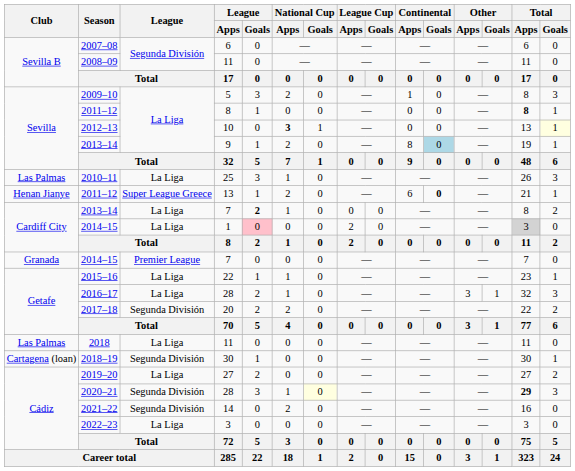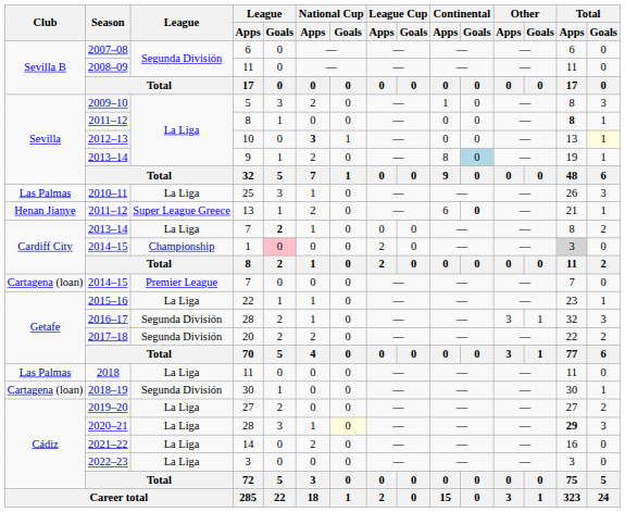2014–15 / 1 | League: La Liga -> Championship
2014–15 / 7 | Club: Granada -> Cartagena (loan)
2016–17 | League: La Liga -> Segunda División
2020–21 | League: Segunda División -> La Liga
2021–22 | League: Segunda División -> La Liga
